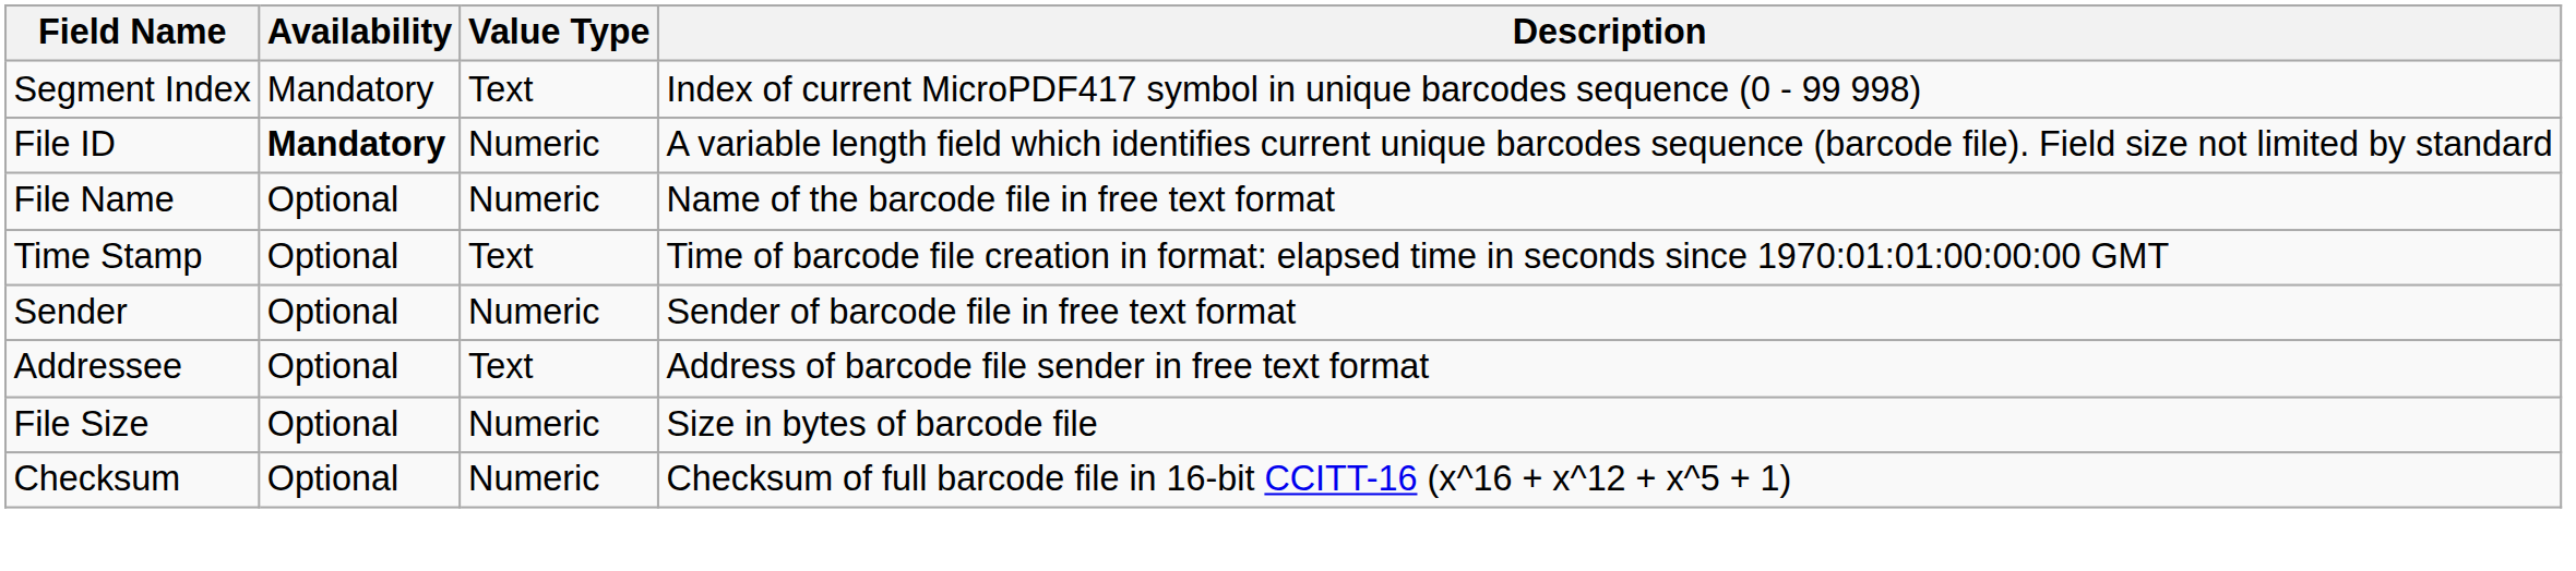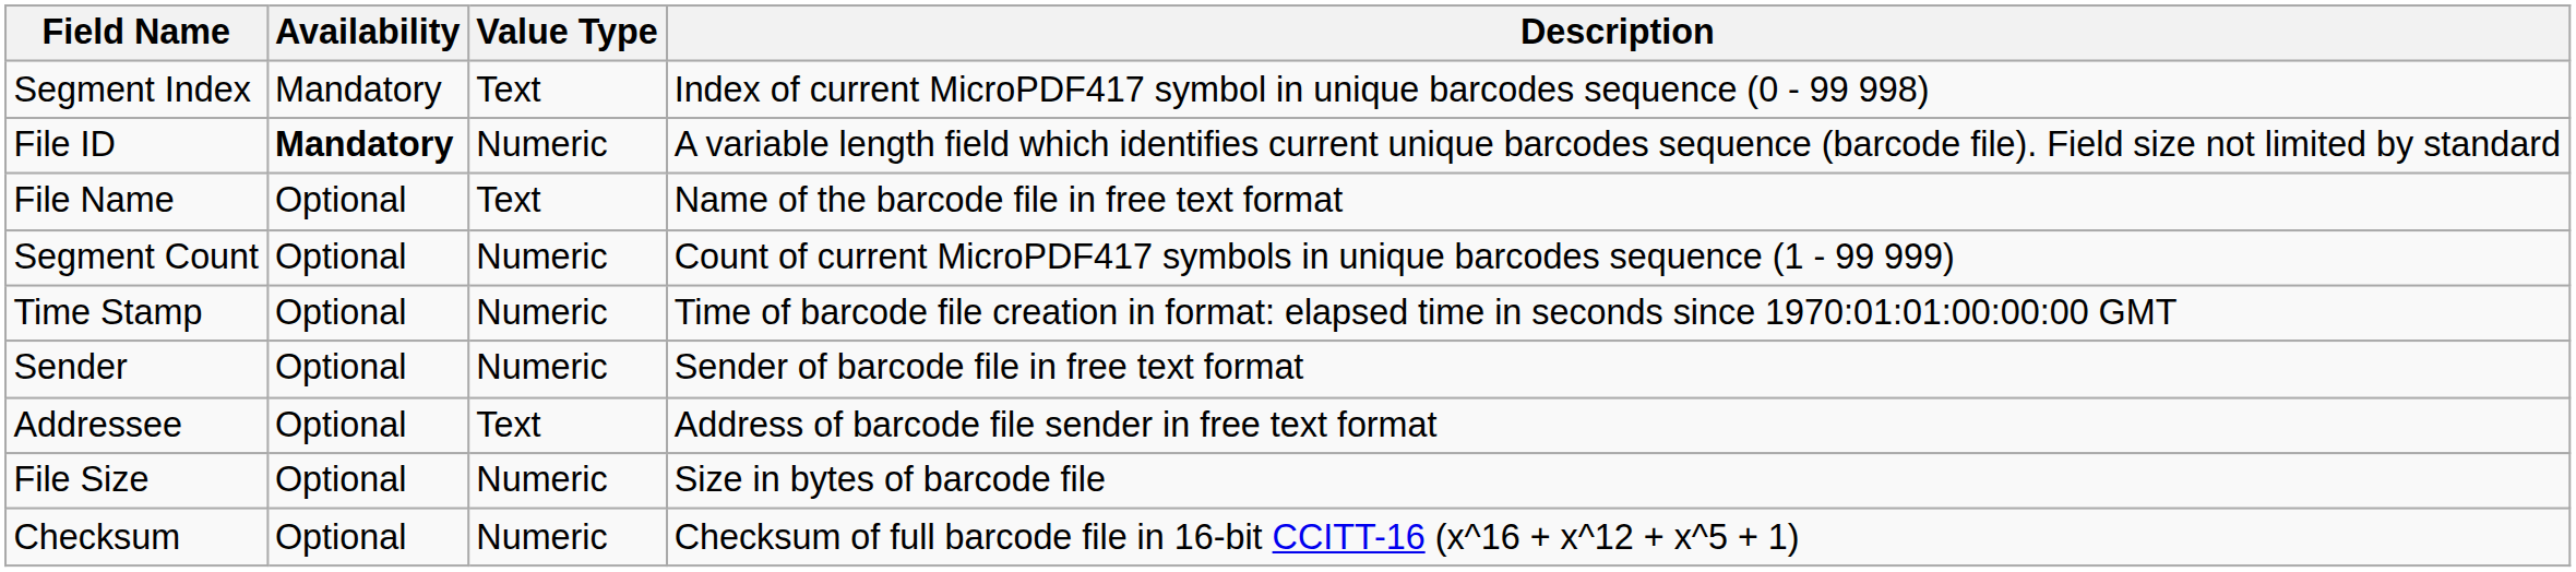File Name | Value Type: Numeric -> Text
+ row: Segment Count | Optional | Numeric | Count of current MicroPDF417 symbols in unique barcodes sequence (1 - 99 999)
Time Stamp | Value Type: Text -> Numeric
